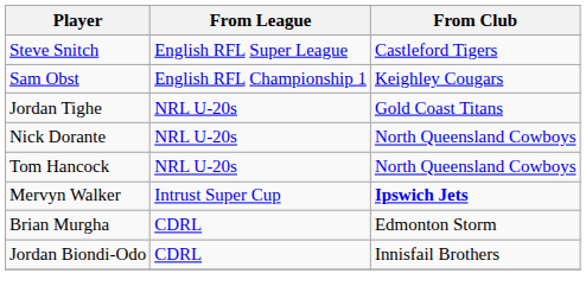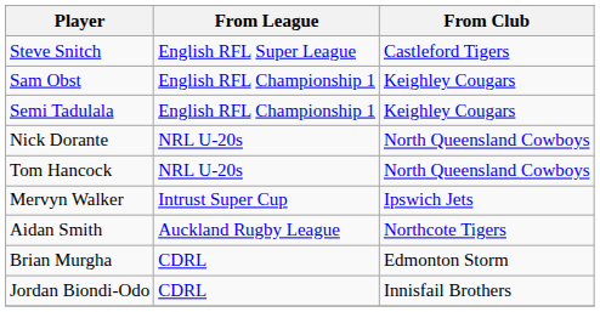+ row: Semi Tadulala | English RFL Championship 1 | Keighley Cougars
- row: Jordan Tighe | NRL U-20s | Gold Coast Titans
Mervyn Walker | From Club: bold -> normal
+ row: Aidan Smith | Auckland Rugby League | Northcote Tigers
